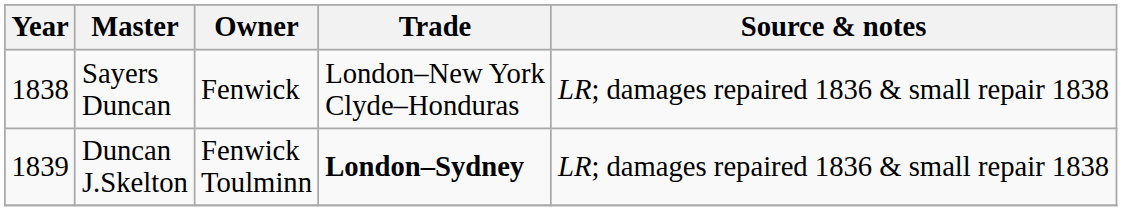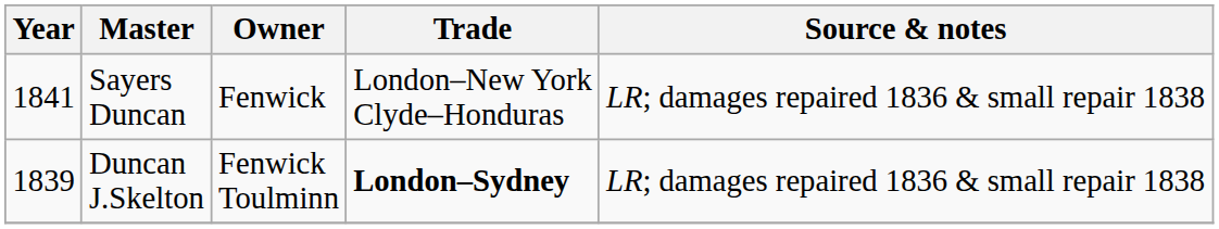Sayers Duncan | Year: 1838 -> 1841
